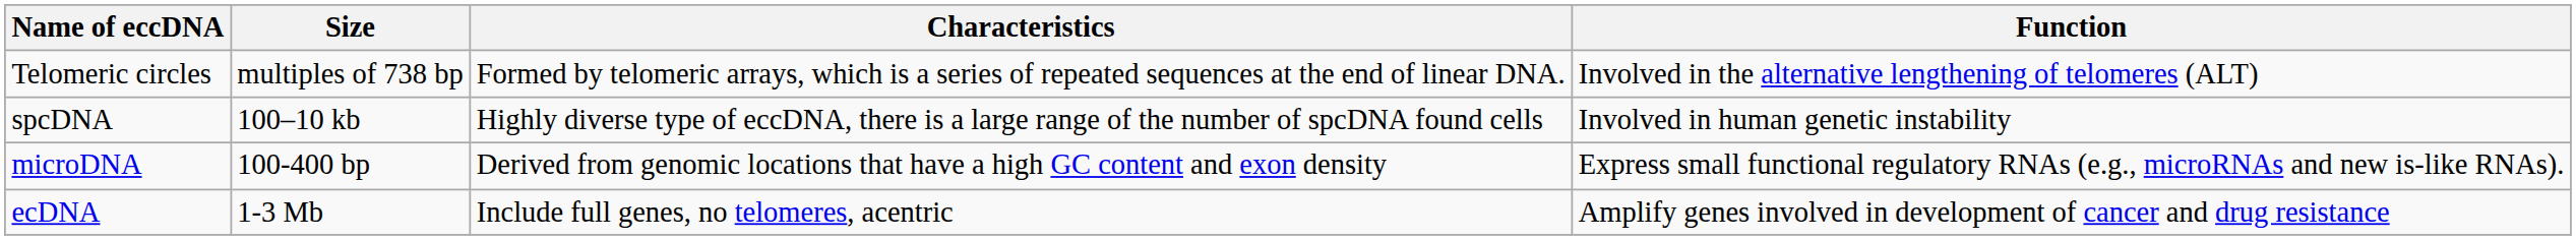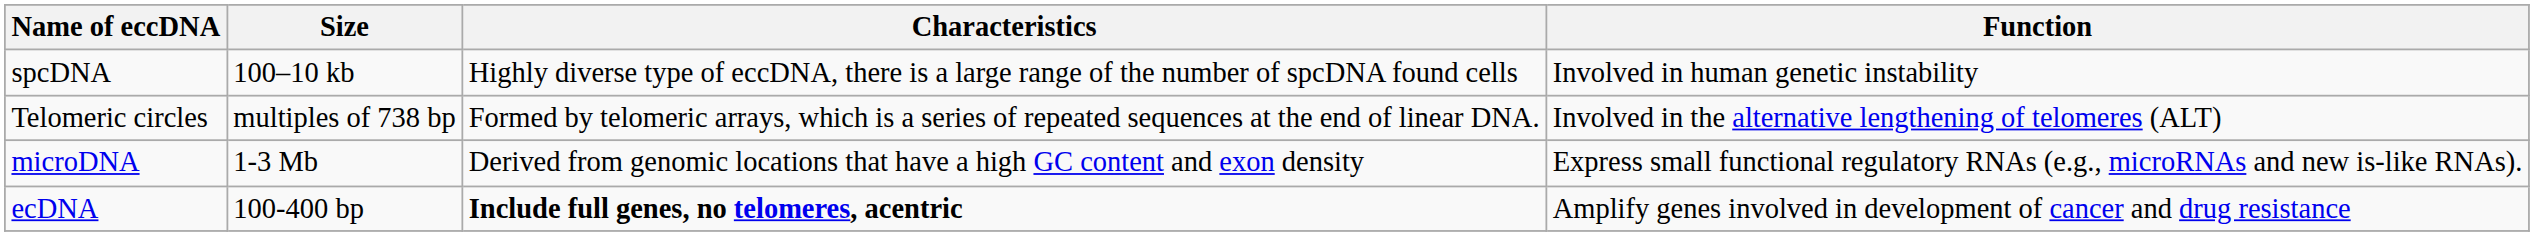rows swapped: spcDNA <-> Telomeric circles
microDNA | Size: 100-400 bp -> 1-3 Mb
ecDNA | Size: 1-3 Mb -> 100-400 bp
ecDNA | Characteristics: normal -> bold
